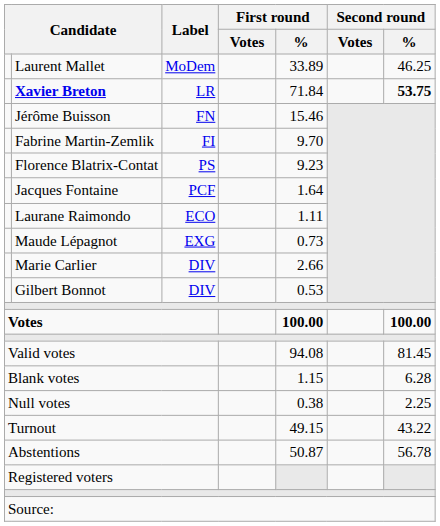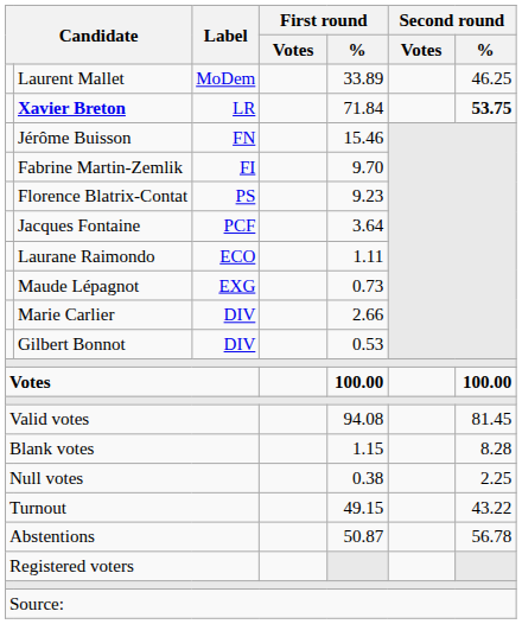Jacques Fontaine | First round / %: 1.64 -> 3.64
Blank votes | Second round / %: 6.28 -> 8.28
